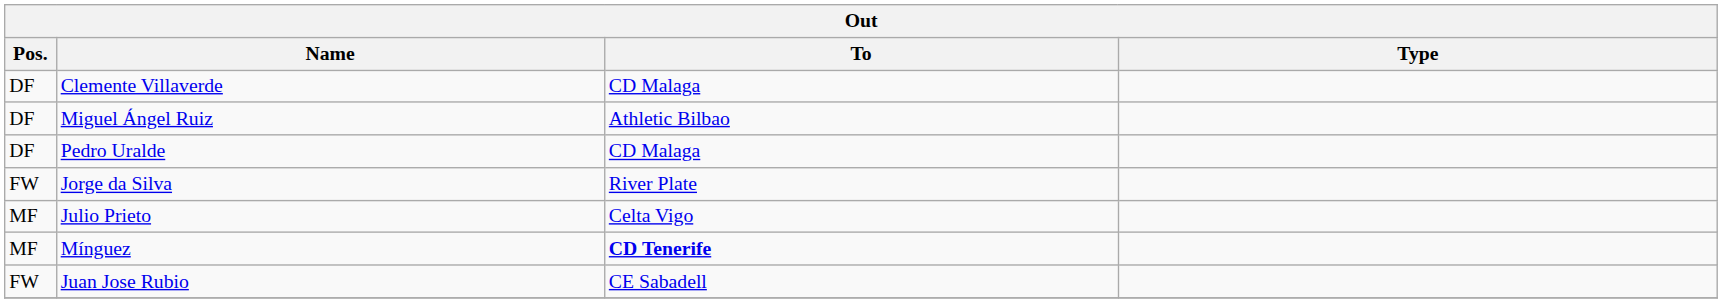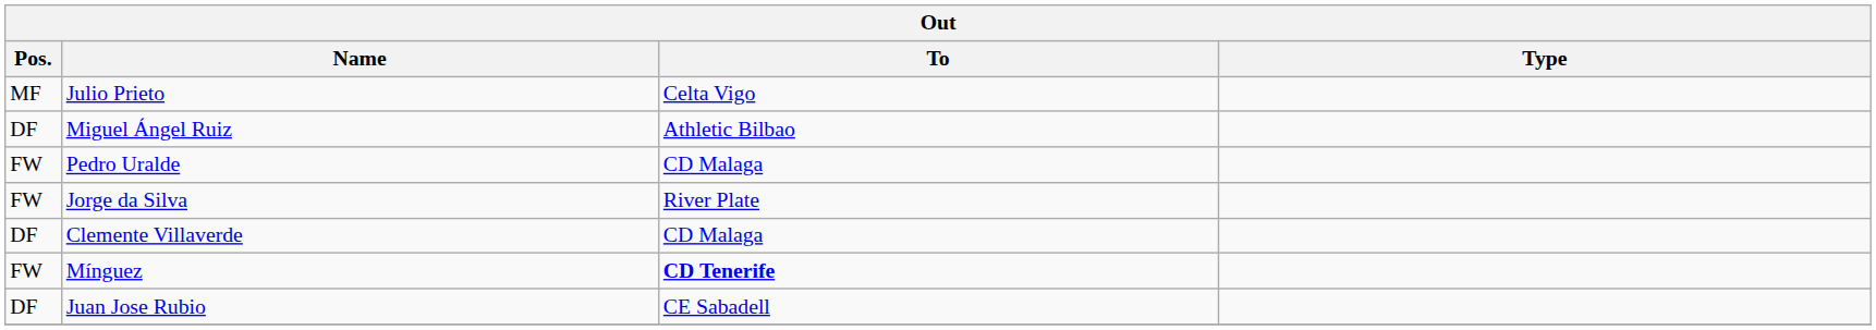rows swapped: Julio Prieto <-> Clemente Villaverde
Pedro Uralde | Pos.: DF -> FW
Mínguez | Pos.: MF -> FW
Juan Jose Rubio | Pos.: FW -> DF
